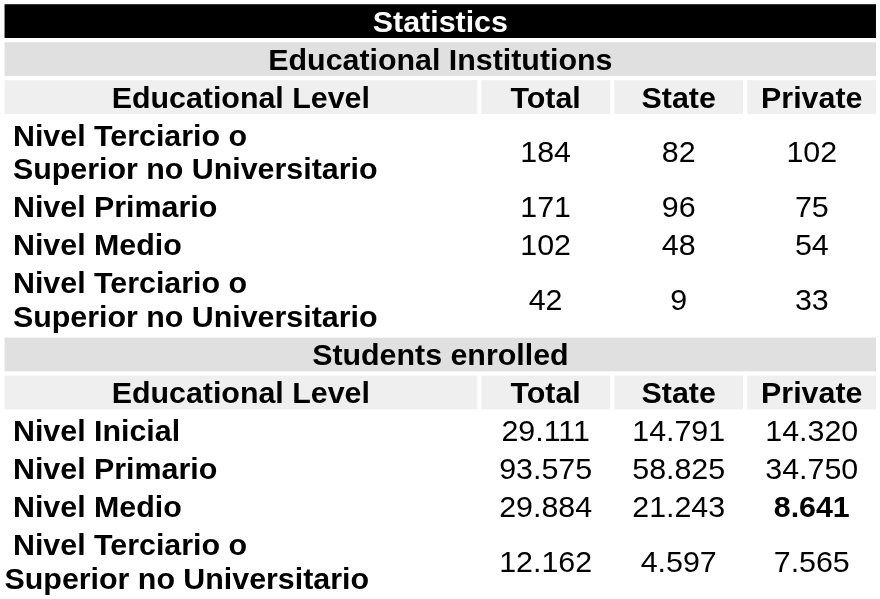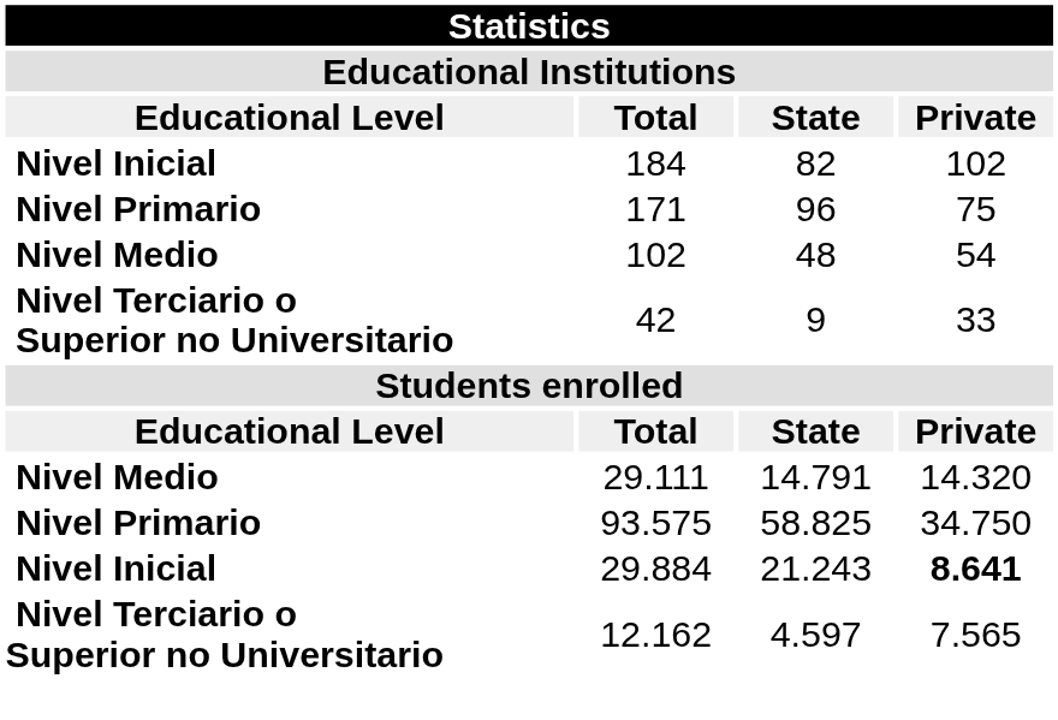184 | Educational Level: Nivel Terciario o Superior no Universitario -> Nivel Inicial
29.111 | Educational Level: Nivel Inicial -> Nivel Medio
29.884 | Educational Level: Nivel Medio -> Nivel Inicial
